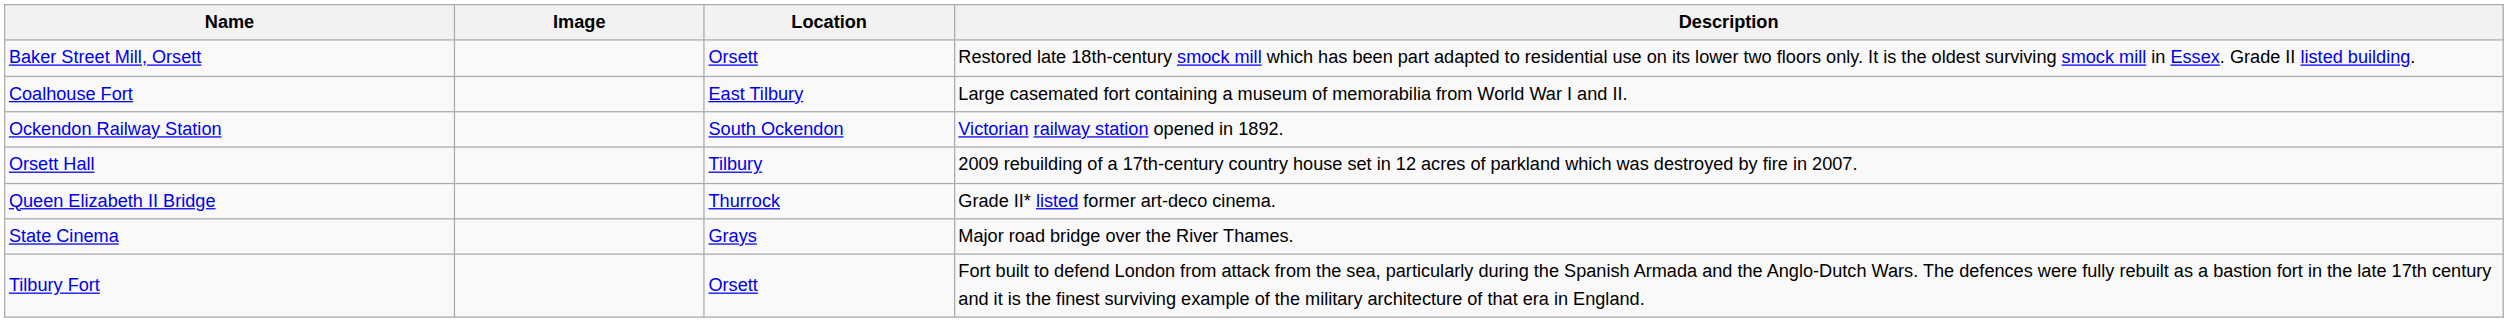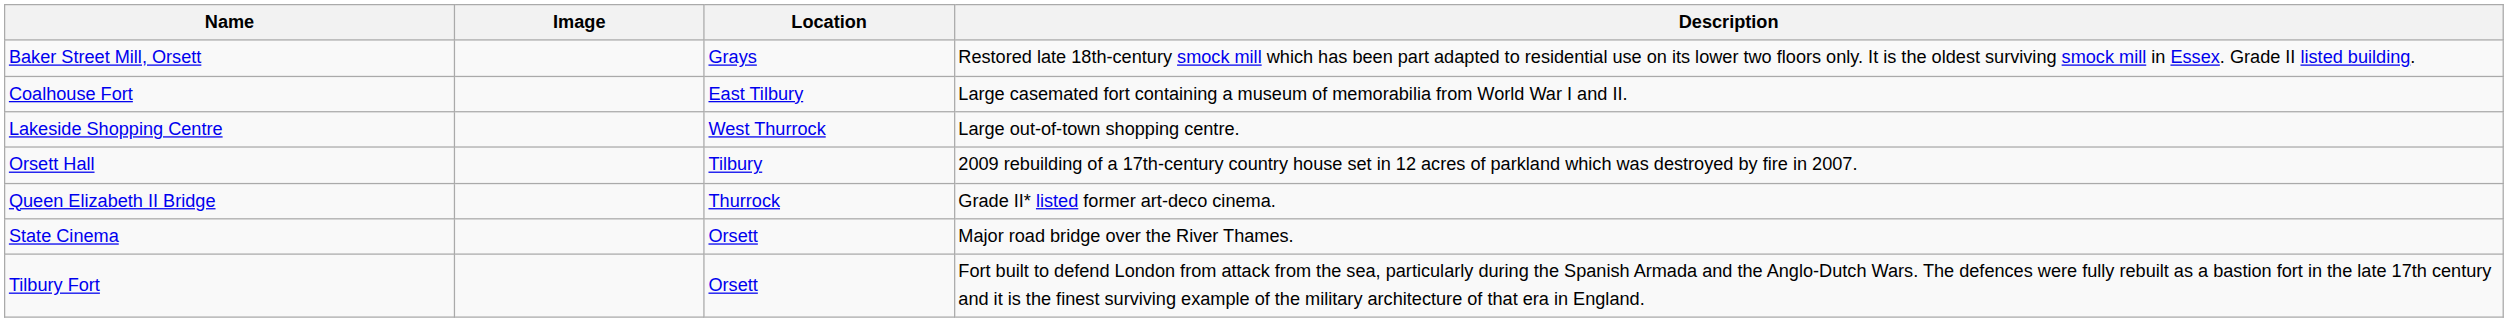Baker Street Mill, Orsett | Location: Orsett -> Grays
+ row: Lakeside Shopping Centre | West Thurrock | Large out-of-town shopping centre.
- row: Ockendon Railway Station | South Ockendon | Victorian railway station opened in 1892.
State Cinema | Location: Grays -> Orsett
